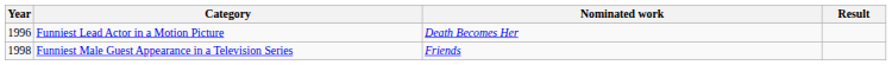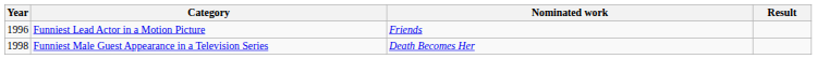Funniest Lead Actor in a Motion Picture | Nominated work: Death Becomes Her -> Friends
Funniest Male Guest Appearance in a Television Series | Nominated work: Friends -> Death Becomes Her
